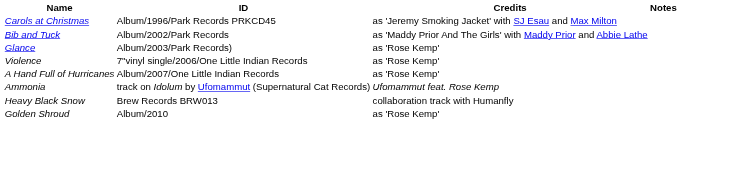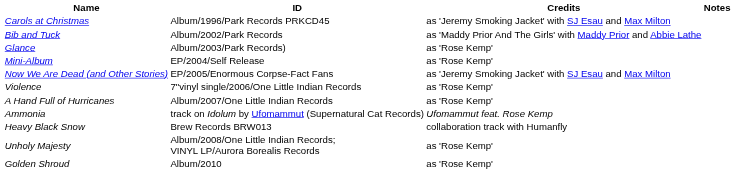+ row: Mini-Album | EP/2004/Self Release | as 'Rose Kemp'
+ row: Now We Are Dead (and Other Stories) | EP/2005/Enormous Corpse-Fact Fans | as 'Jeremy Smoking Jacket' with SJ Esau and Max Milton
+ row: Unholy Majesty | Album/2008/One Little Indian Records; VINYL LP/Aurora Borealis Records | as 'Rose Kemp'
